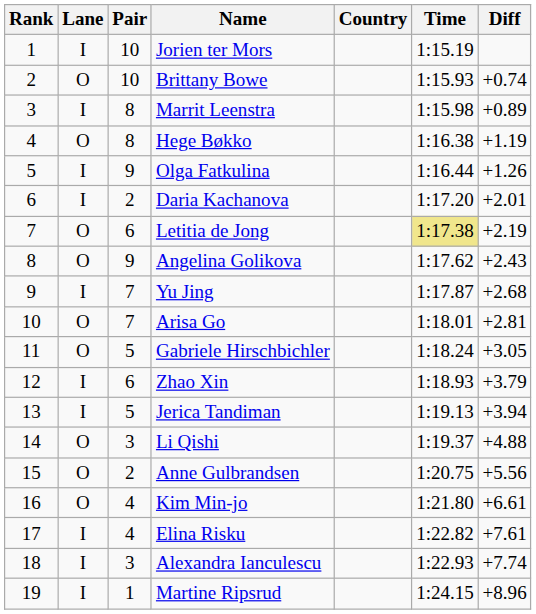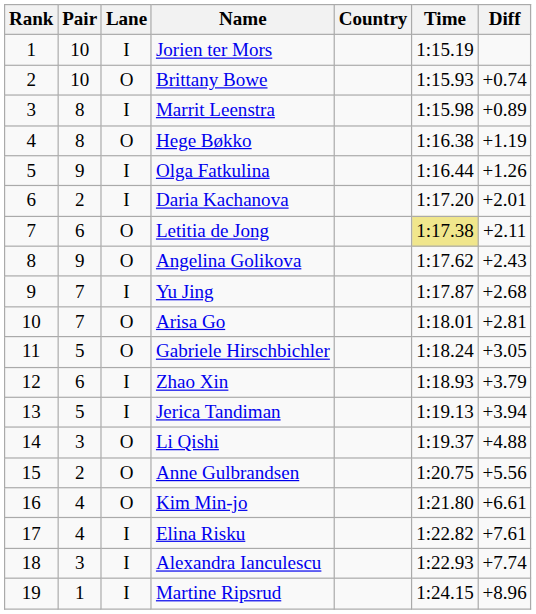columns swapped: Pair <-> Lane
Letitia de Jong | Diff: +2.19 -> +2.11
